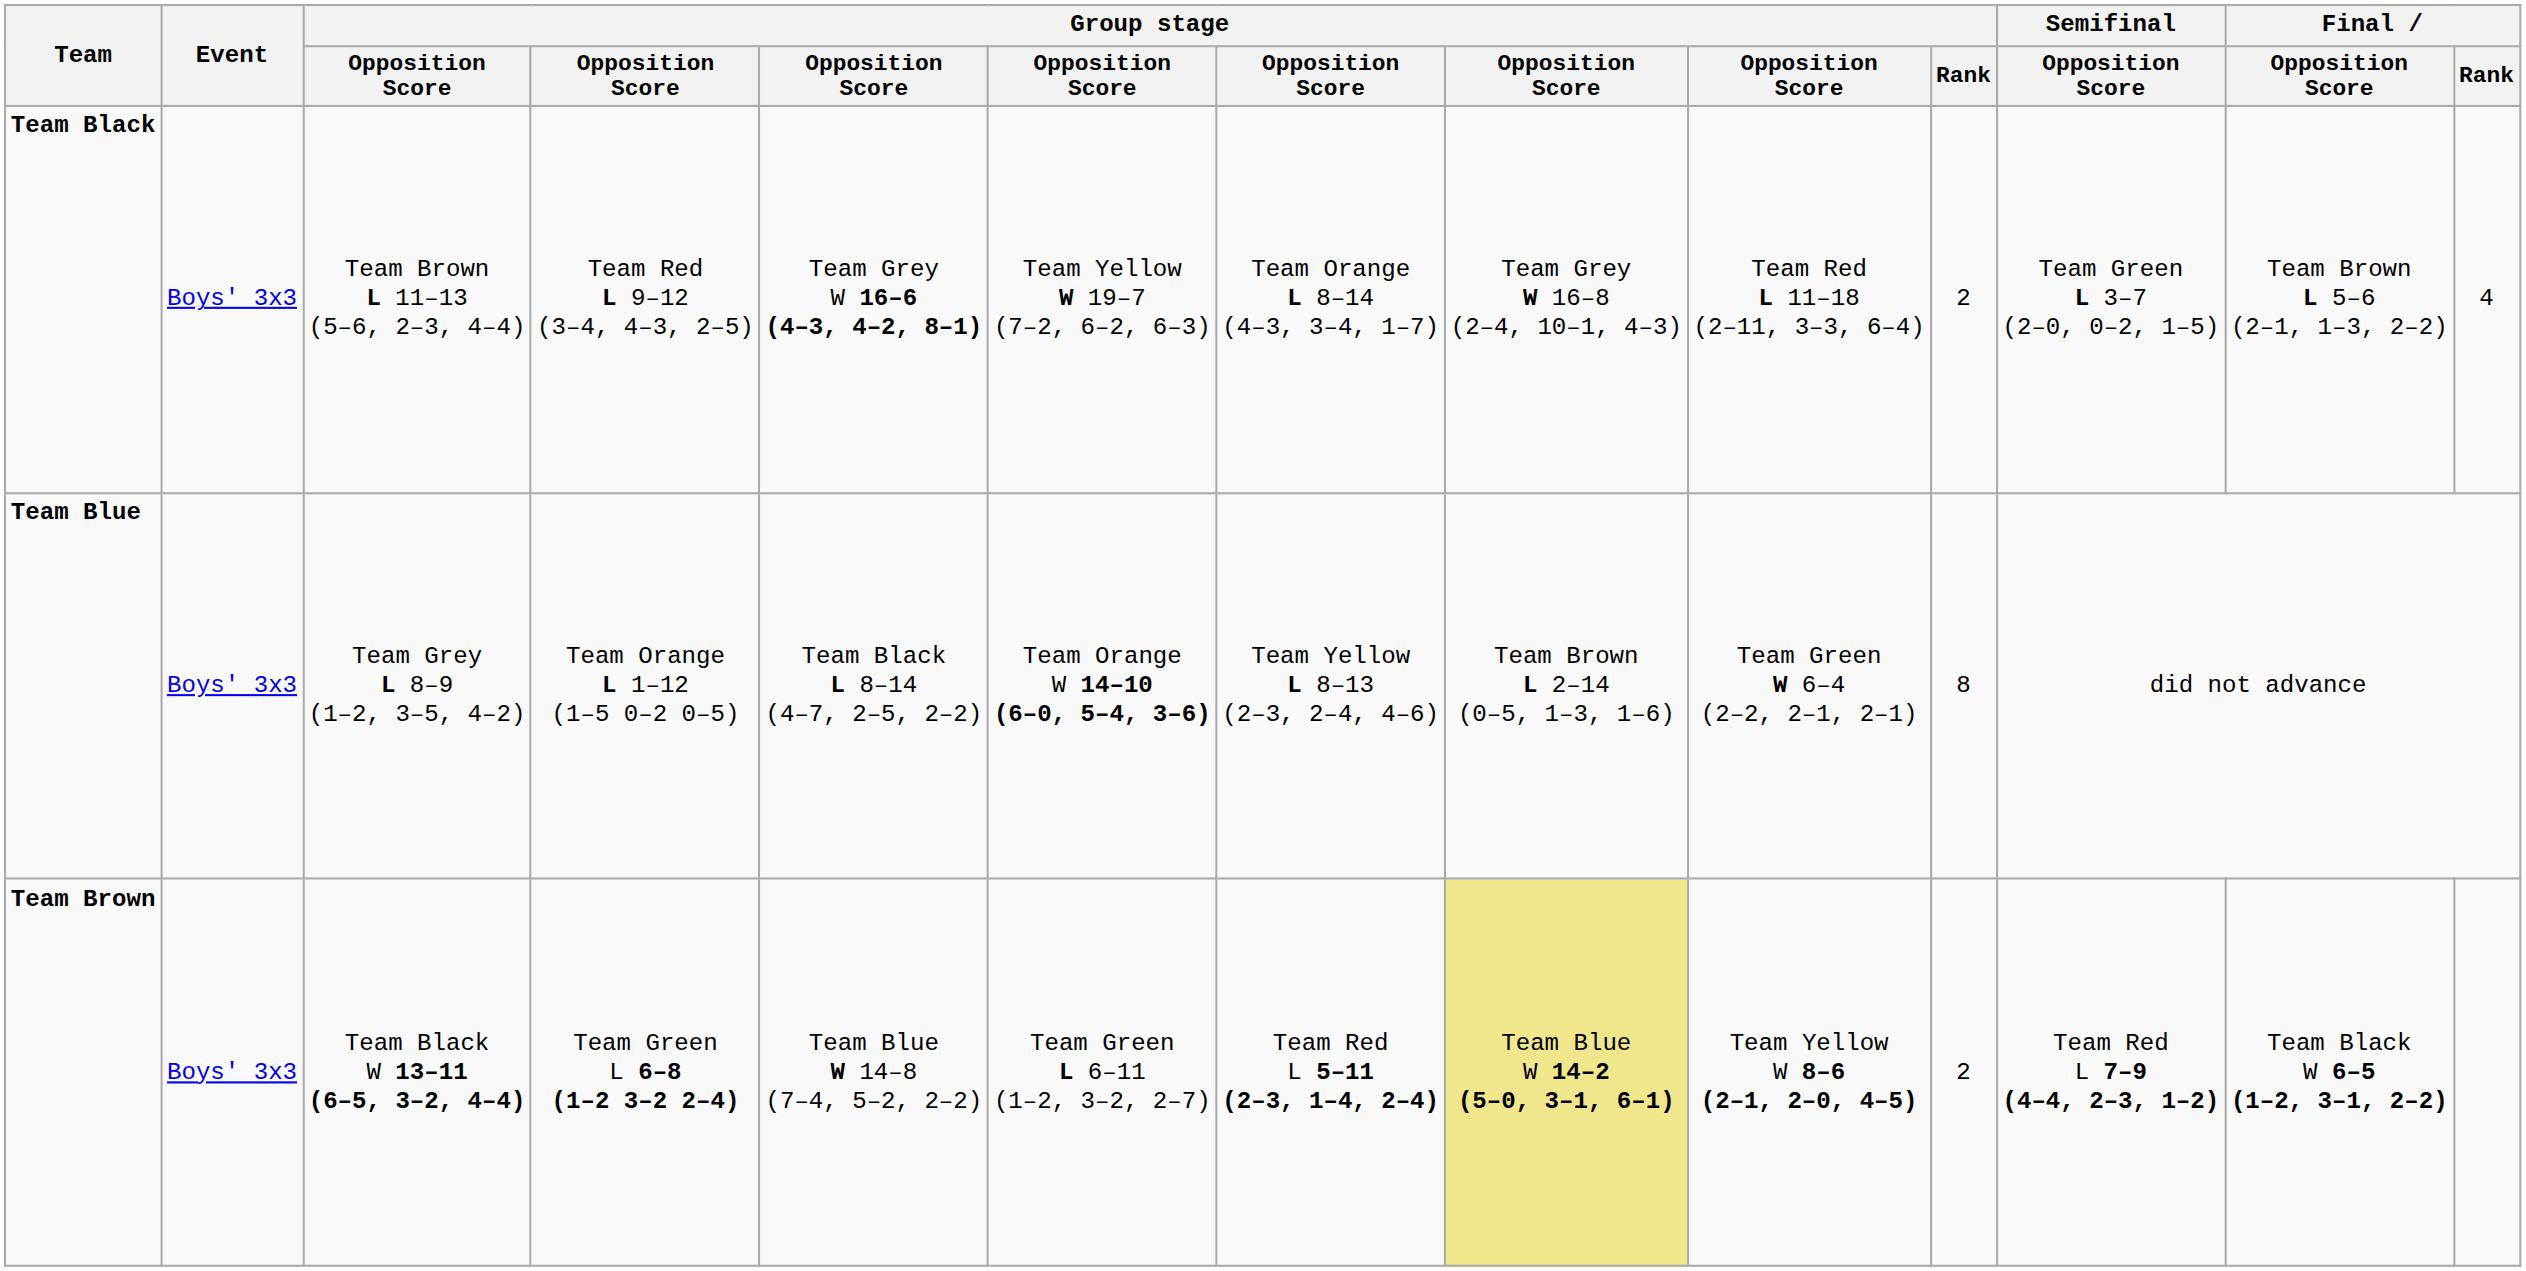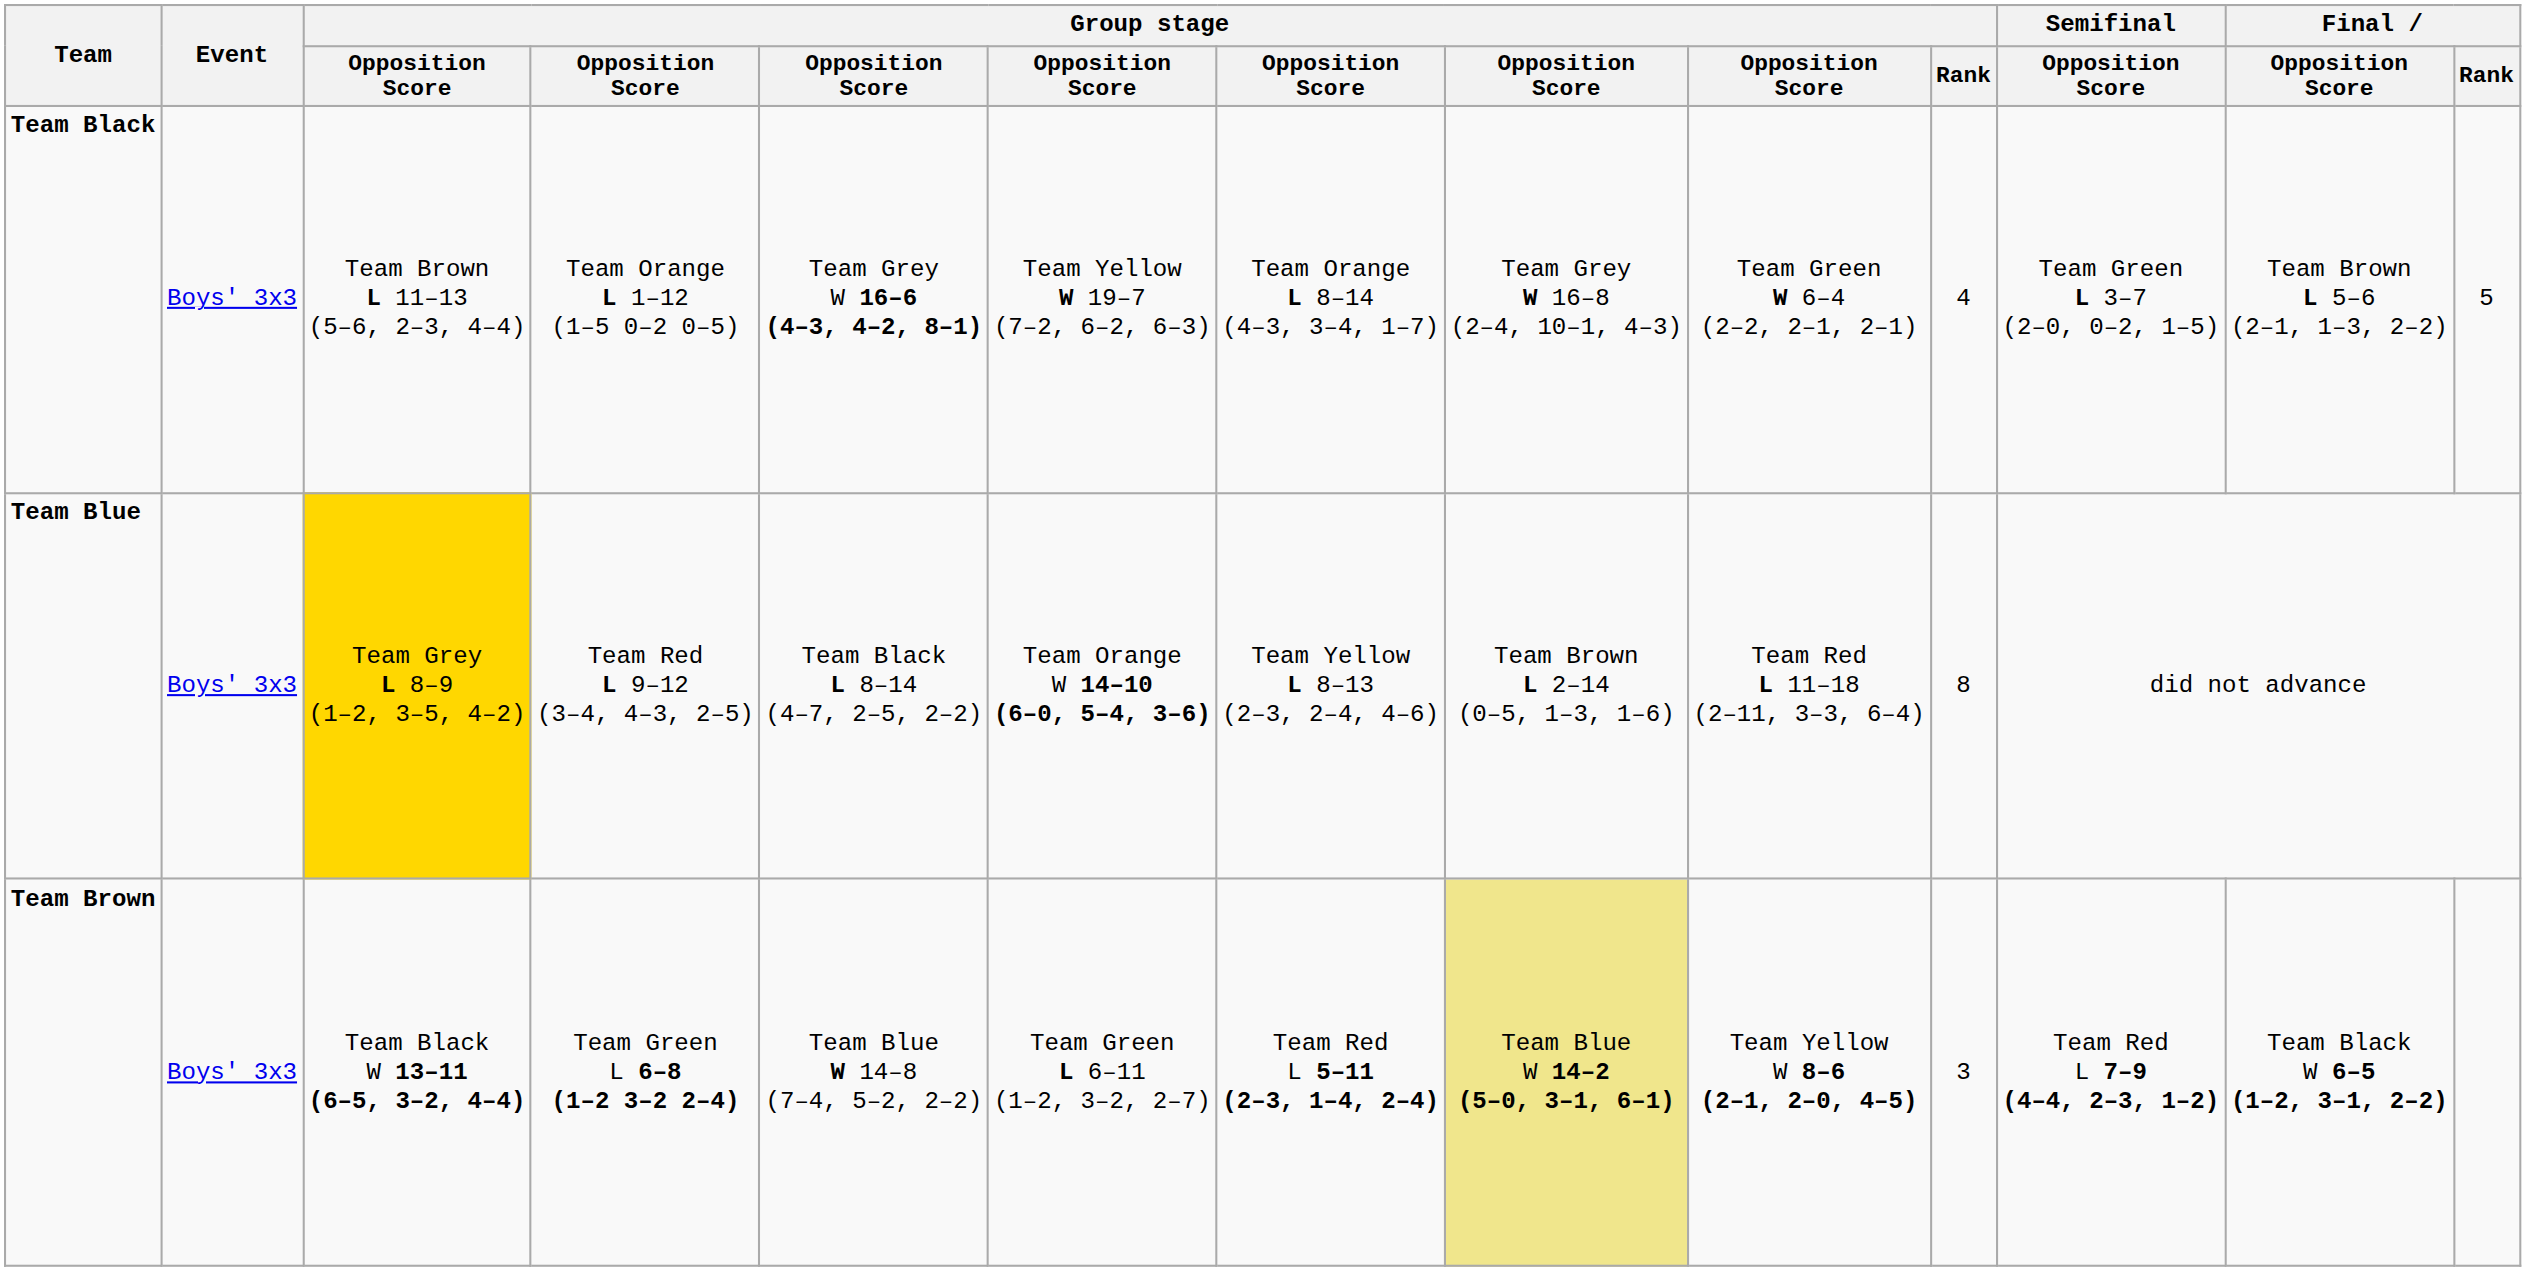Team Black | column 4: Team Red L 9–12 (3–4, 4–3, 2–5) -> Team Orange L 1–12 (1–5 0–2 0–5)
Team Black | column 9: Team Red L 11–18 (2–11, 3–3, 6–4) -> Team Green W 6–4 (2–2, 2–1, 2–1)
Team Black | Group stage / Rank: 2 -> 4
Team Black | Final / Rank: 4 -> 5
Team Blue | column 3: no background -> gold background
Team Blue | column 4: Team Orange L 1–12 (1–5 0–2 0–5) -> Team Red L 9–12 (3–4, 4–3, 2–5)
Team Blue | column 9: Team Green W 6–4 (2–2, 2–1, 2–1) -> Team Red L 11–18 (2–11, 3–3, 6–4)
Team Brown | Group stage / Rank: 2 -> 3
